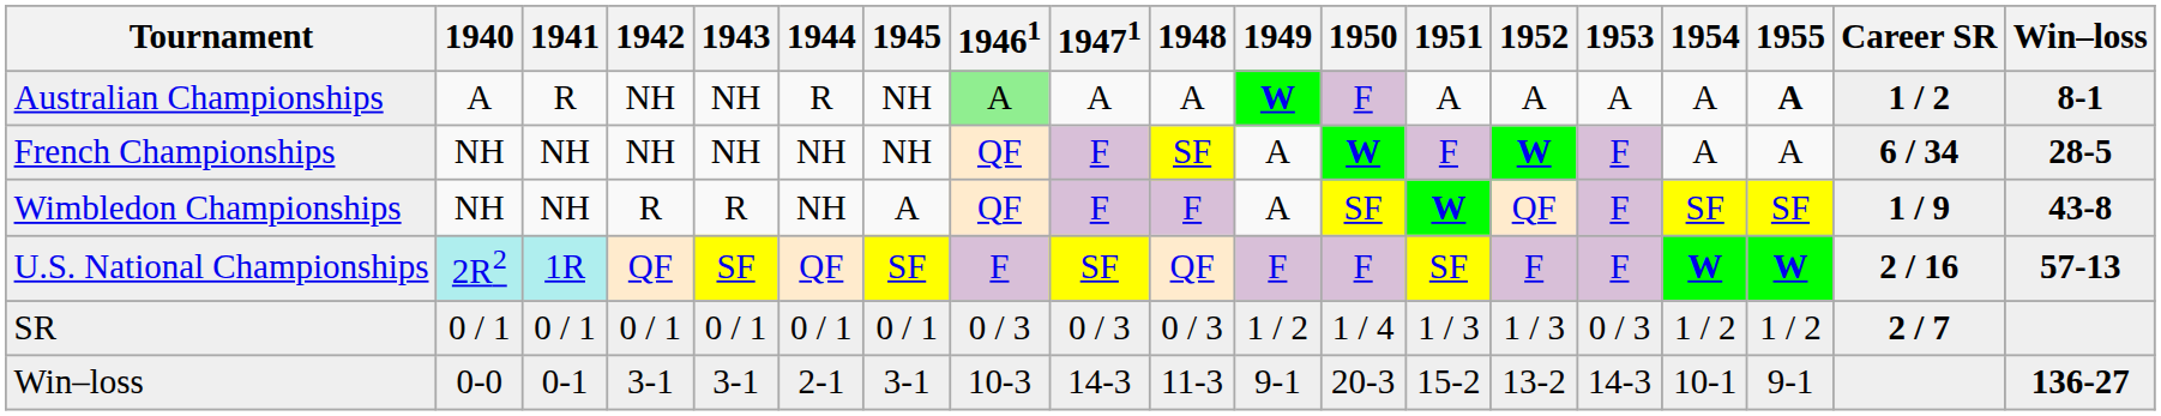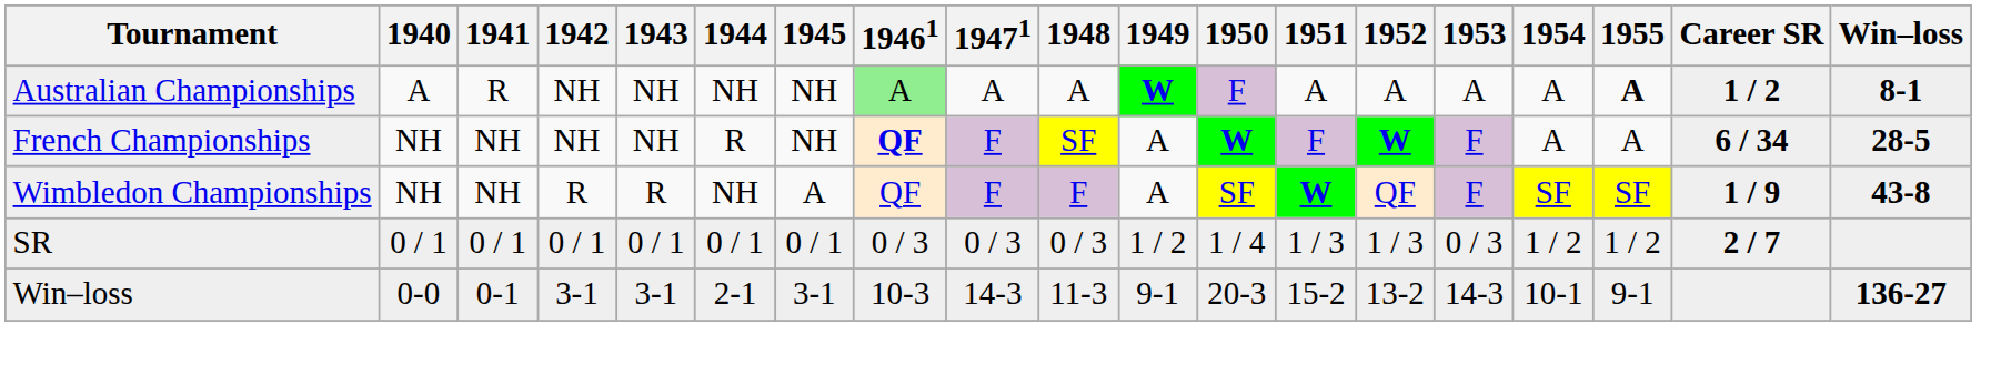Australian Championships | 1944: R -> NH
French Championships | 1944: NH -> R
French Championships | 19461: normal -> bold
- row: U.S. National Championships | 2R2 | 1R | QF | SF | QF | SF | F | SF | QF | F | F | SF | F | F | W | W | 2 / 16 | 57-13
